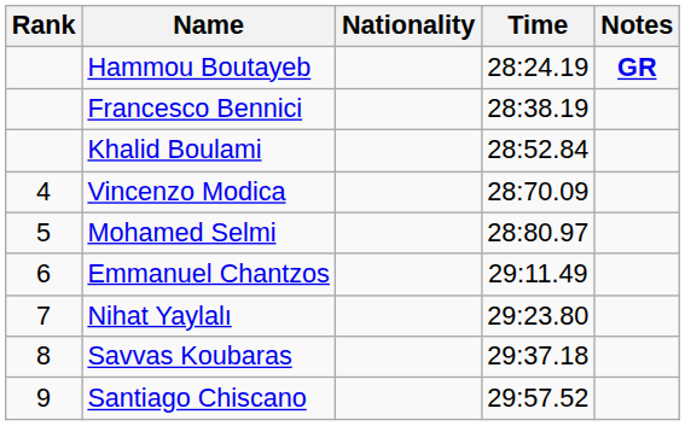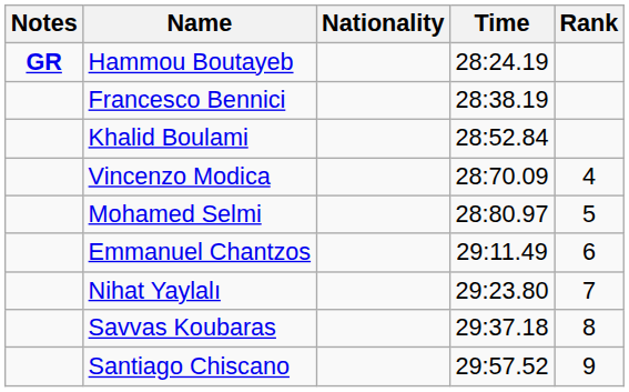columns swapped: Rank <-> Notes
